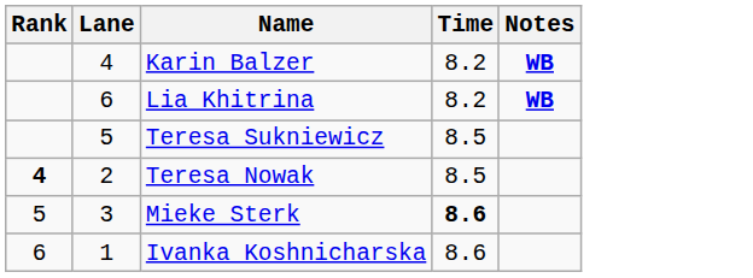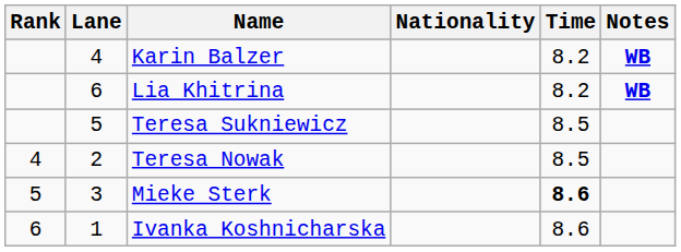+ column: Nationality
Teresa Nowak | Rank: bold -> normal
